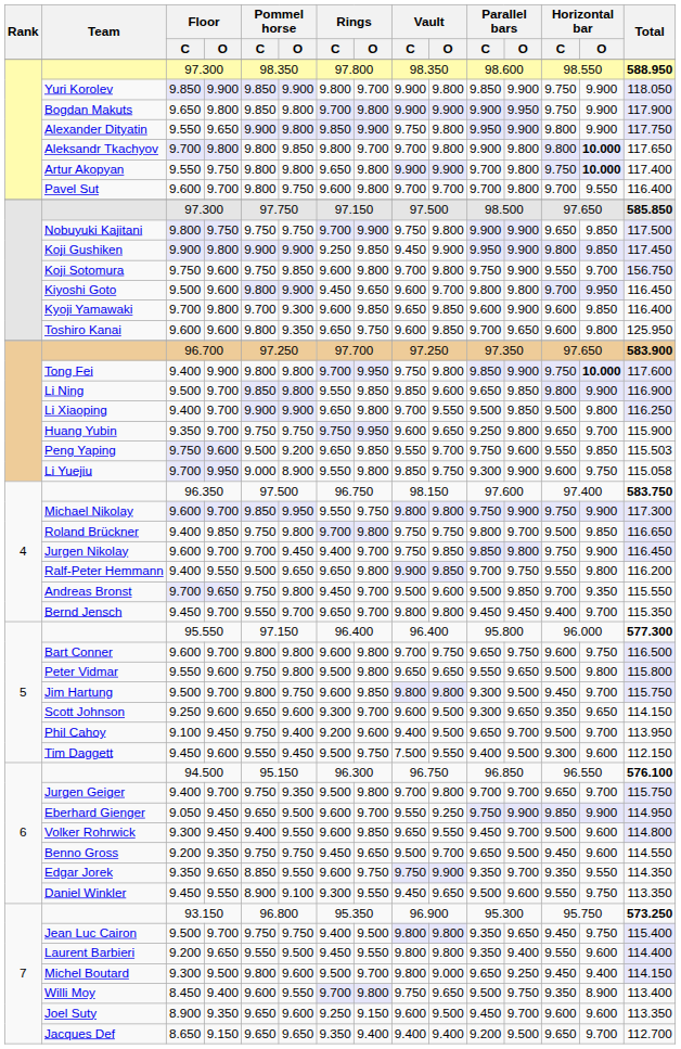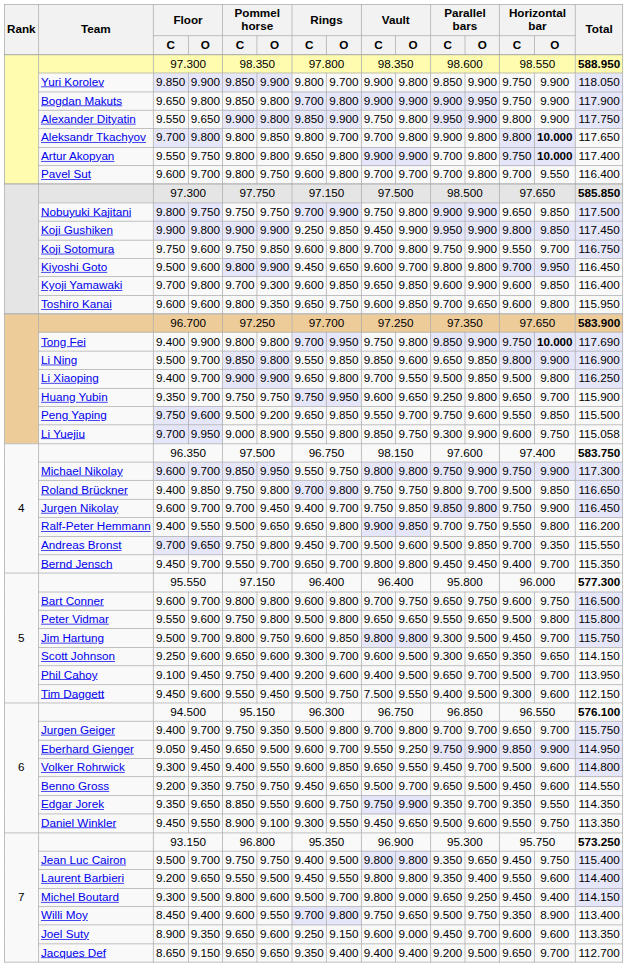Koji Sotomura | Total: 156.750 -> 116.750
Toshiro Kanai | Total: 125.950 -> 115.950
Tong Fei | Total: 117.600 -> 117.690
Peng Yaping | Total: 115.503 -> 115.500
Joel Suty | Vault / O: 9.500 -> 9.000
